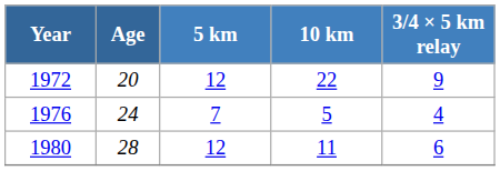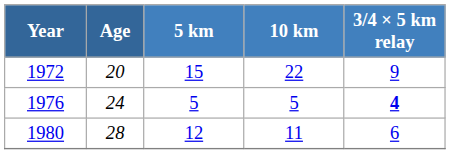1972 | 5 km: 12 -> 15
1976 | 5 km: 7 -> 5
1976 | 3/4 × 5 km relay: normal -> bold
